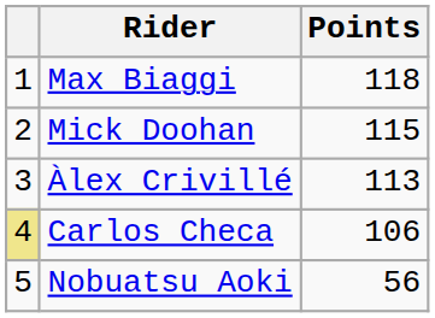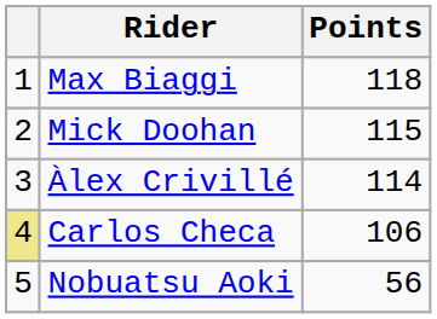Àlex Crivillé | Points: 113 -> 114
